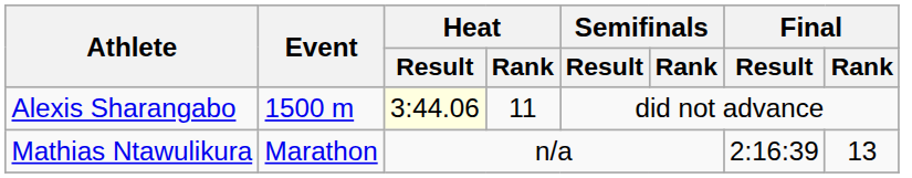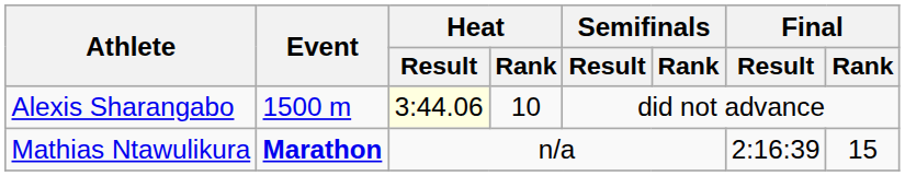Alexis Sharangabo | Heat / Rank: 11 -> 10
Mathias Ntawulikura | Event: normal -> bold
Mathias Ntawulikura | Final / Rank: 13 -> 15
